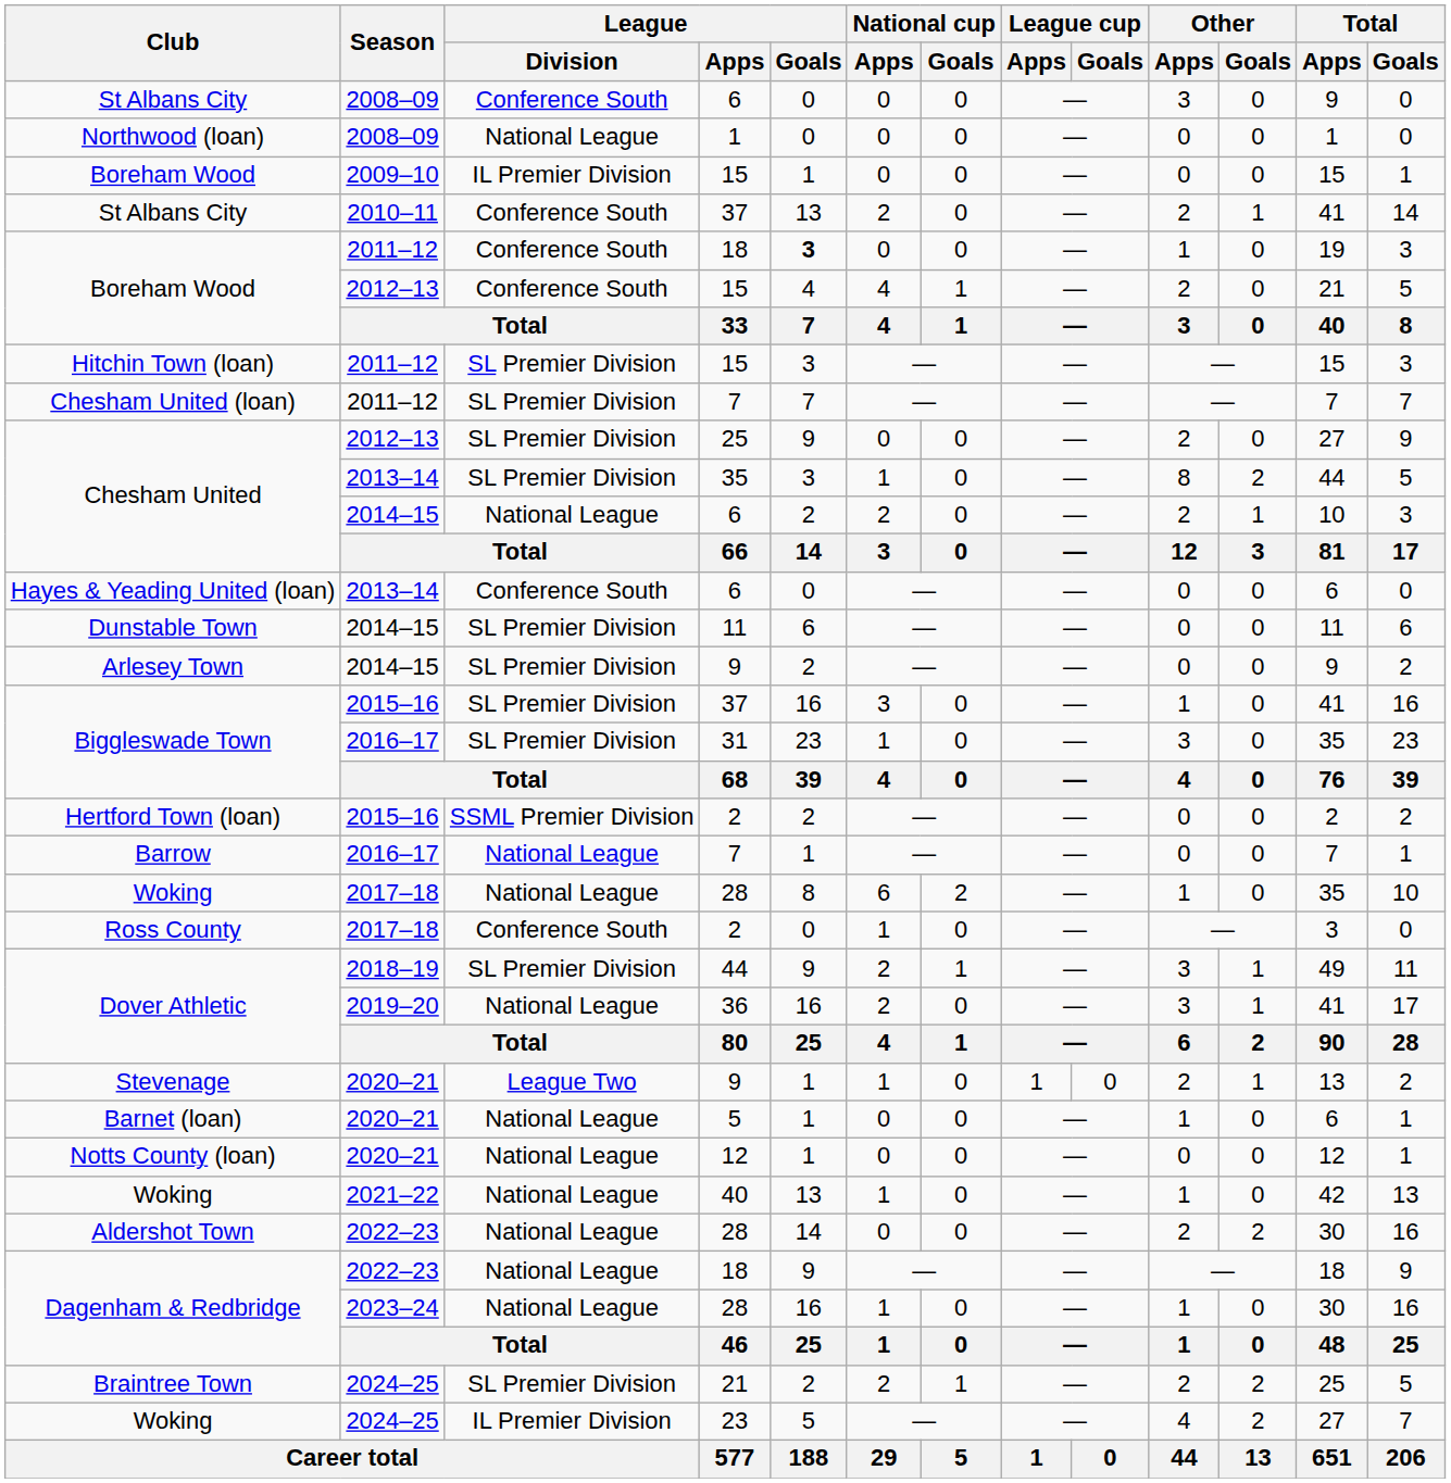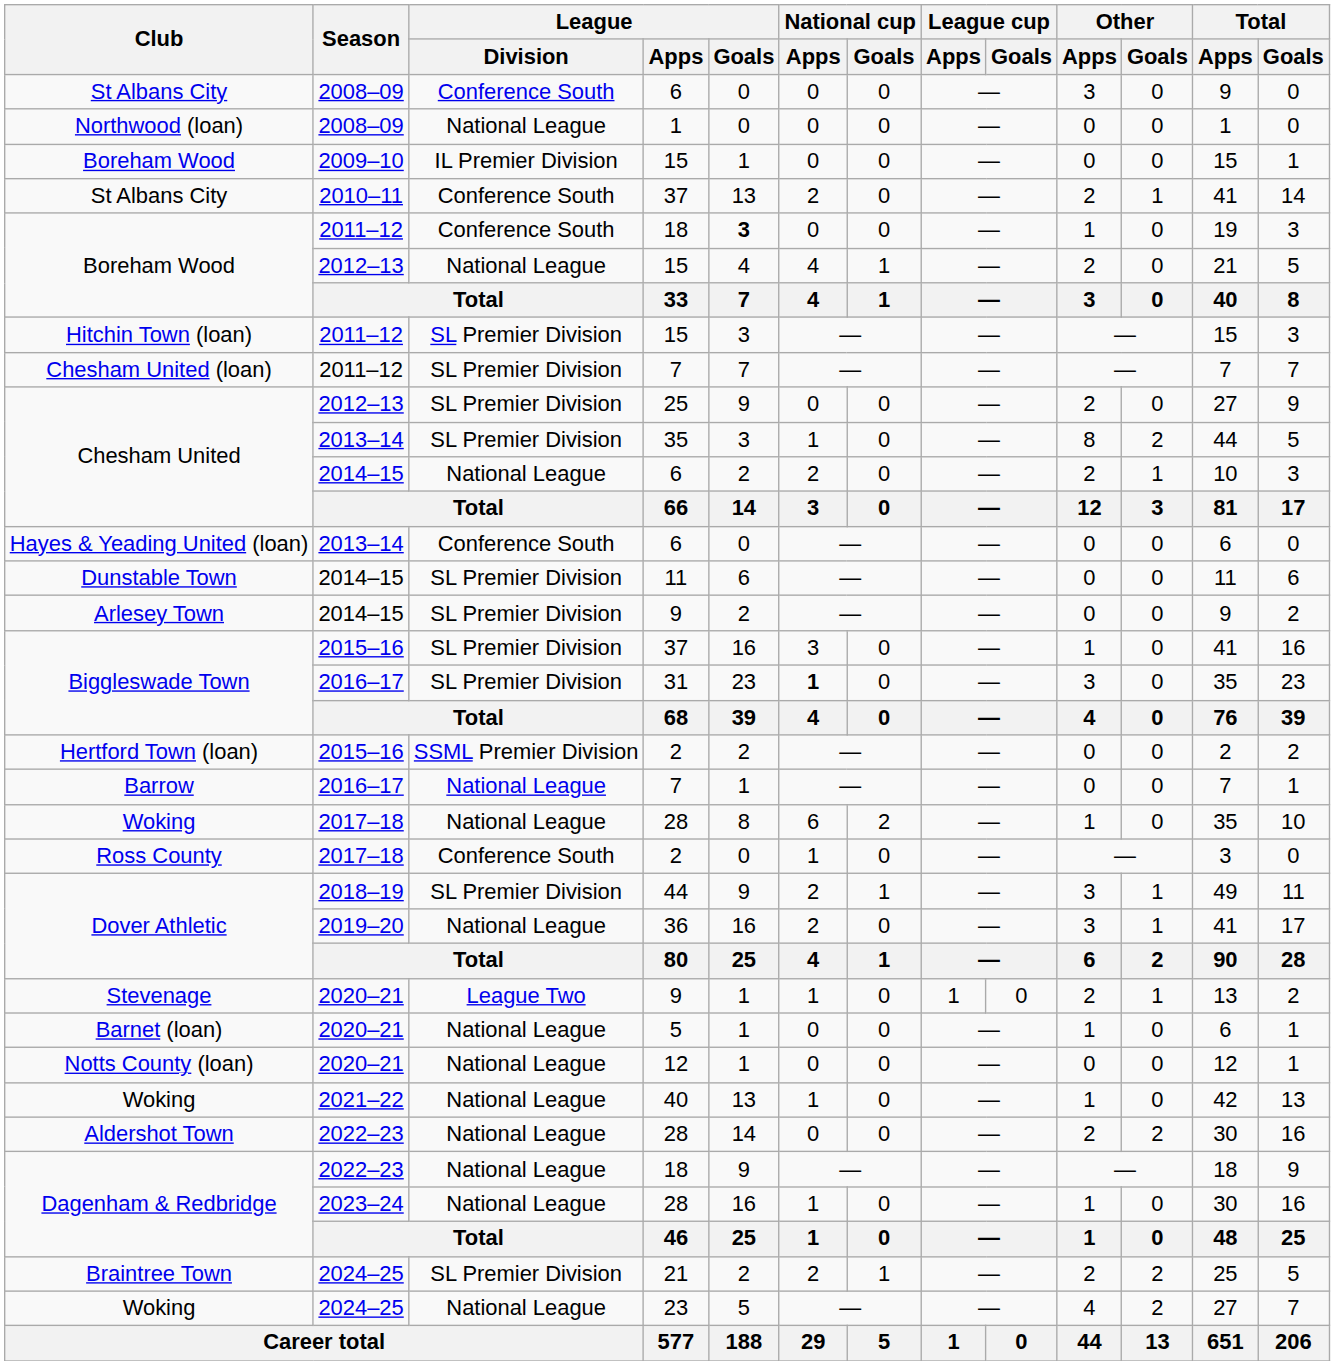Boreham Wood / 2012–13 | League / Division: Conference South -> National League
Biggleswade Town / 2016–17 | National cup / Apps: normal -> bold
Woking / 2024–25 | League / Division: IL Premier Division -> National League
